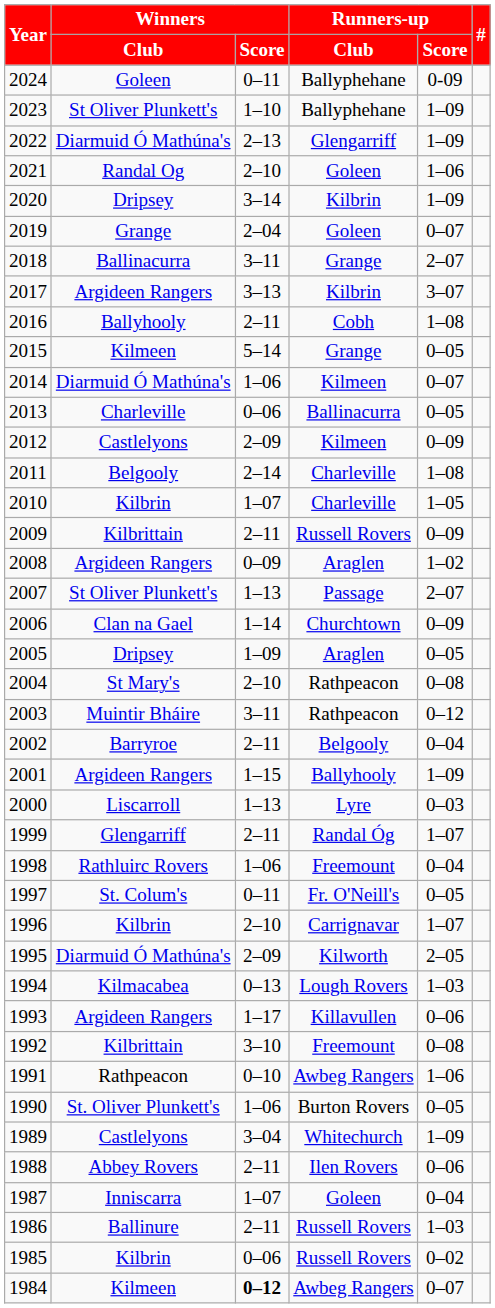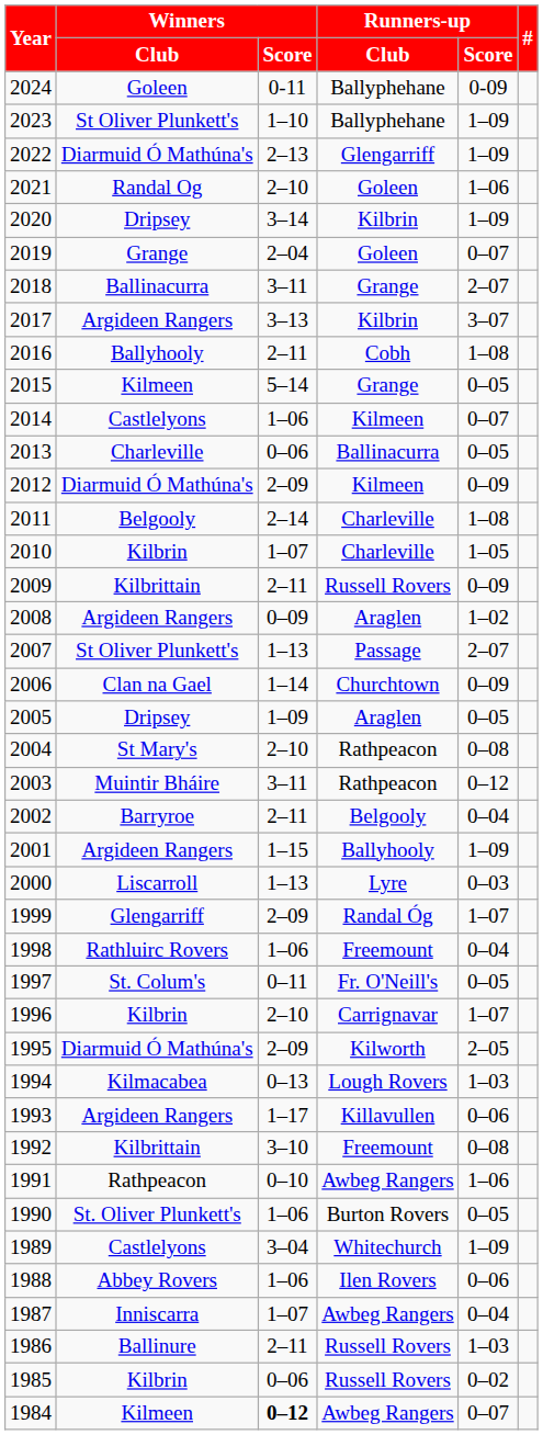2024 | Winners / Score: 0–11 -> 0-11
2014 | Winners / Club: Diarmuid Ó Mathúna's -> Castlelyons
2012 | Winners / Club: Castlelyons -> Diarmuid Ó Mathúna's
1999 | Winners / Score: 2–11 -> 2–09
1988 | Winners / Score: 2–11 -> 1–06
1987 | Runners-up / Club: Goleen -> Awbeg Rangers
